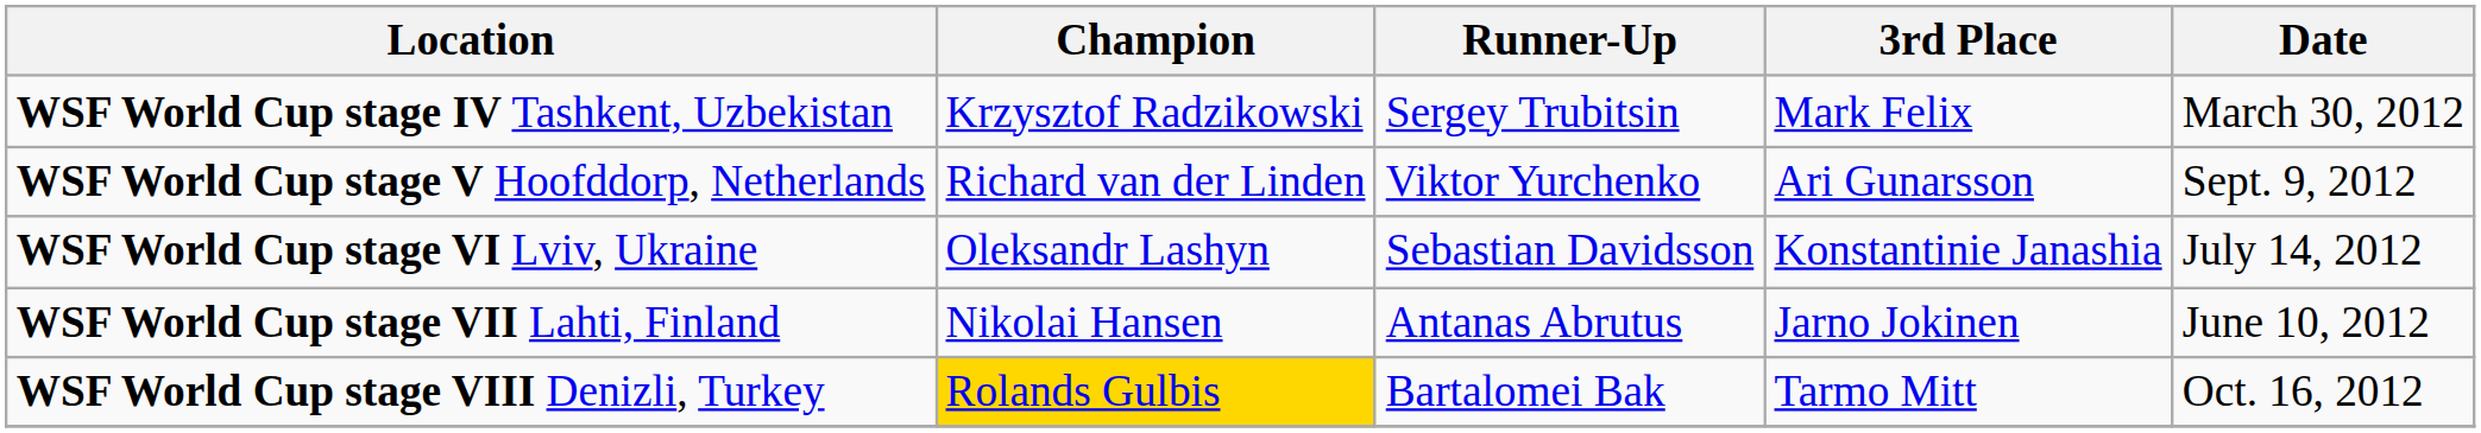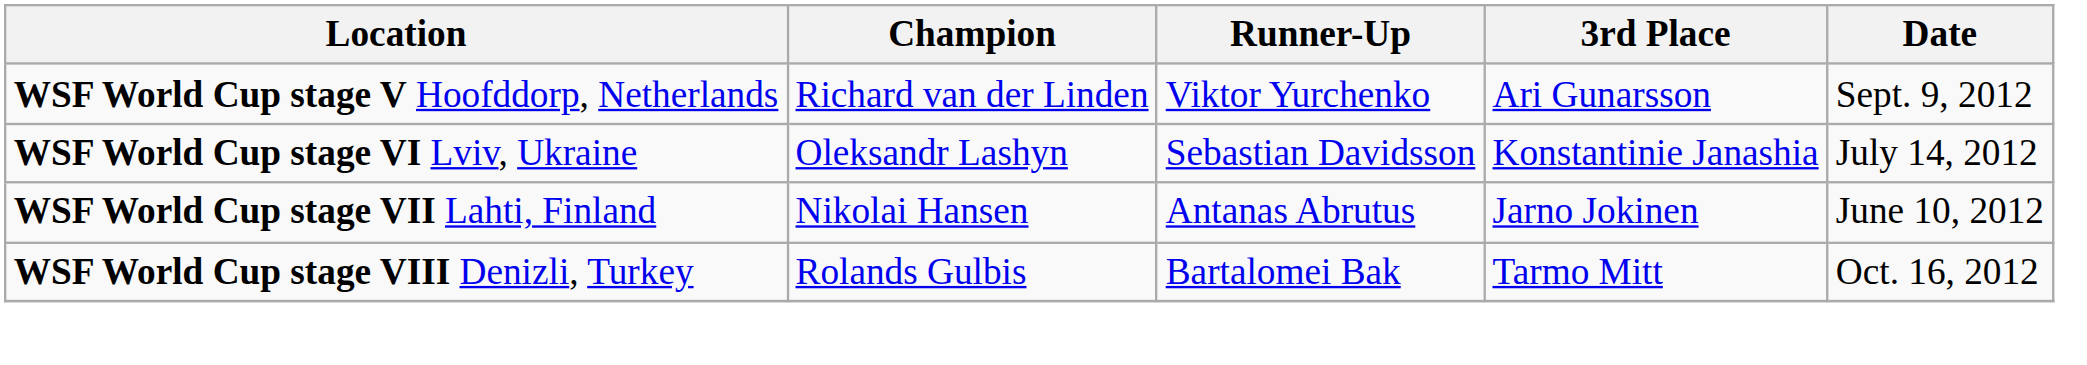- row: WSF World Cup stage IV Tashkent, Uzbekistan | Krzysztof Radzikowski | Sergey Trubitsin | Mark Felix | March 30, 2012
WSF World Cup stage VIII Denizli, Turkey | Champion: gold background -> no background
